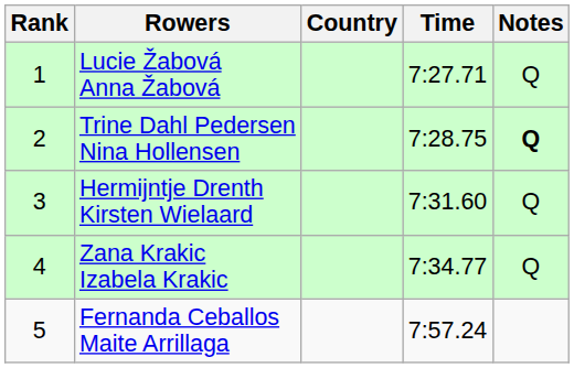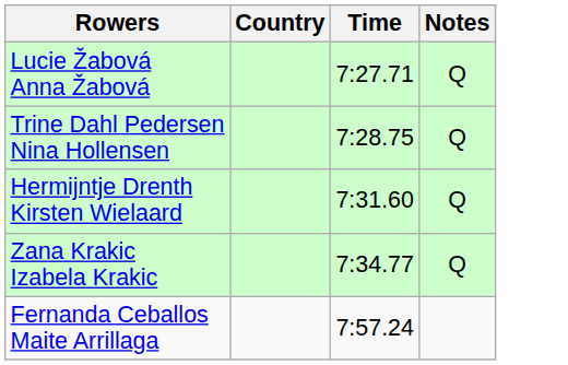- column: Rank | 1 | 2 | 3 | 4 | 5
Trine Dahl Pedersen Nina Hollensen | Notes: bold -> normal
